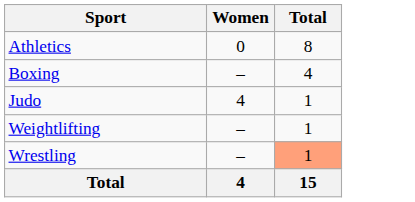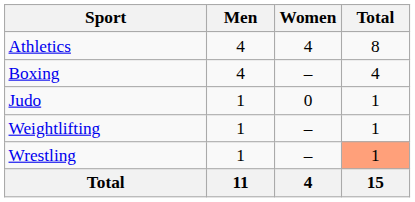+ column: Men | 4 | 4 | 1 | 1 | 1 | 11
Athletics | Women: 0 -> 4
Judo | Women: 4 -> 0
